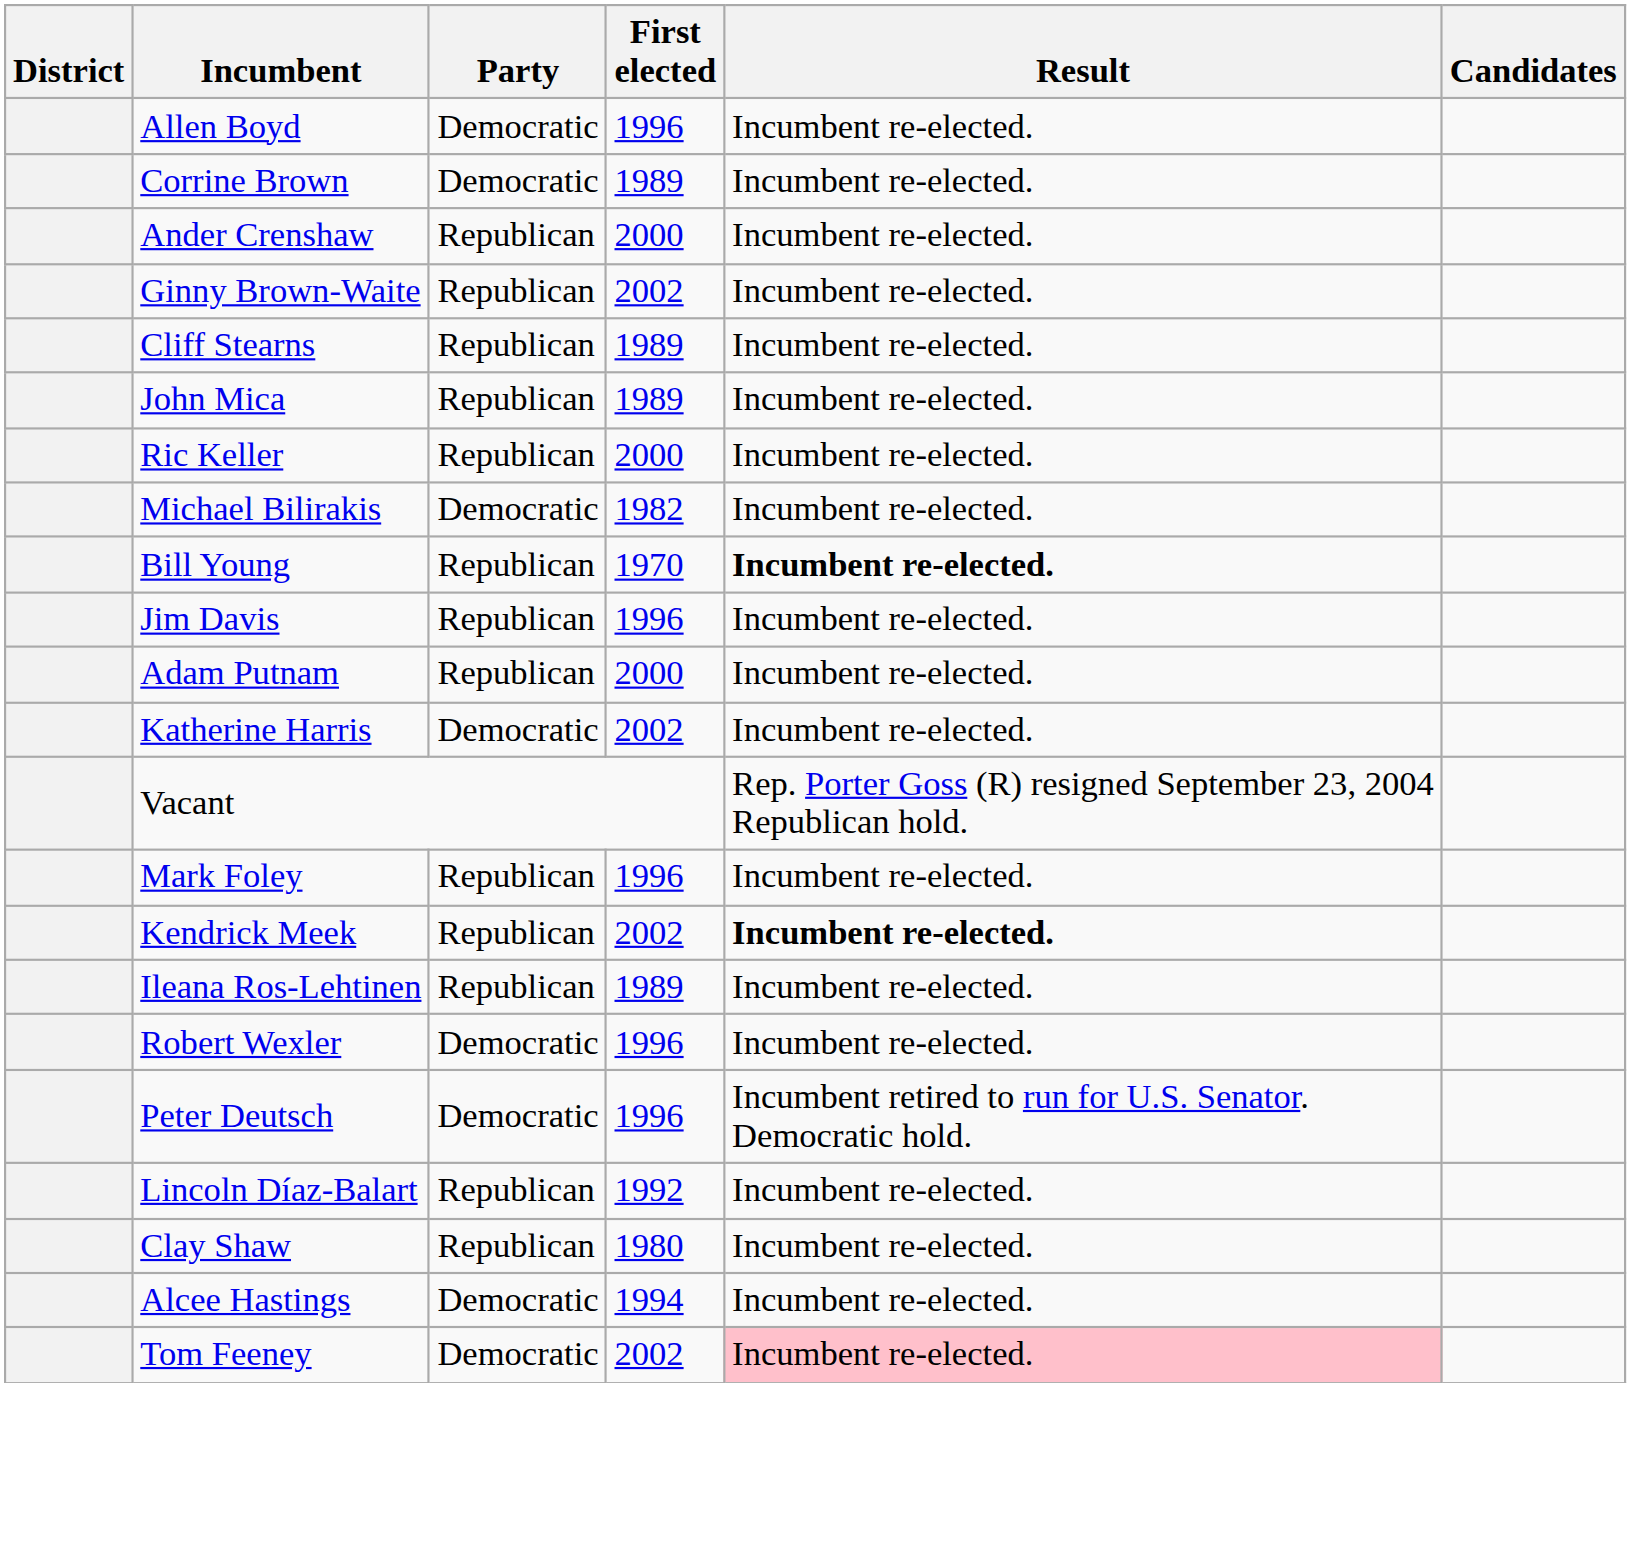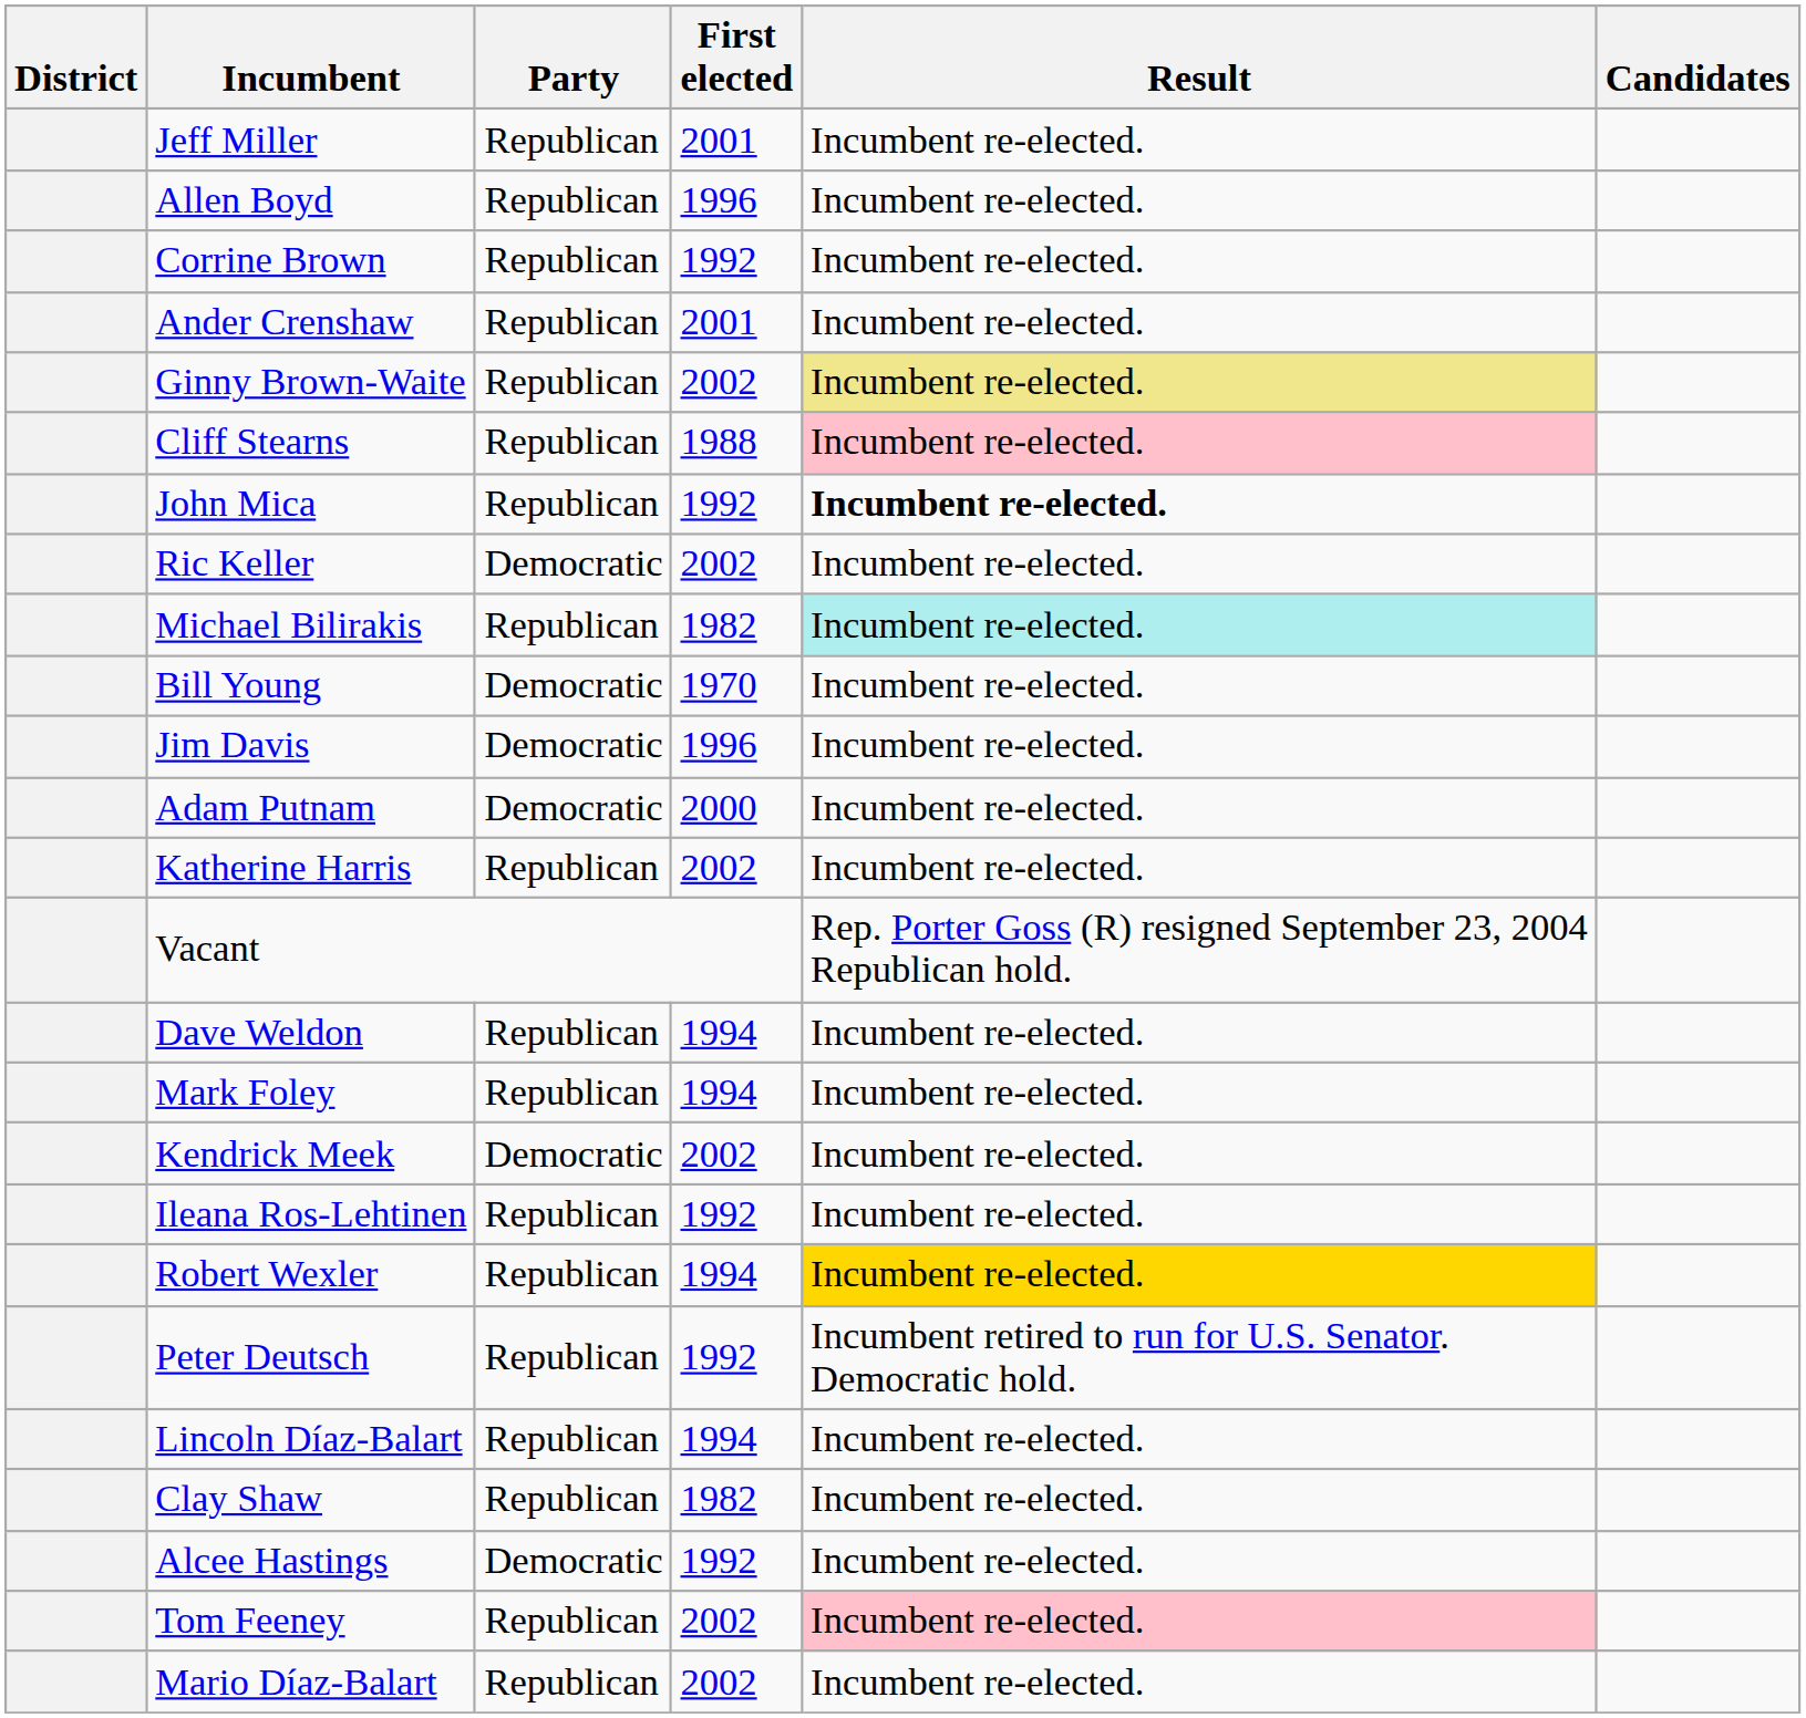+ row: Jeff Miller | Republican | 2001 | Incumbent re-elected.
Allen Boyd | Party: Democratic -> Republican
Corrine Brown | Party: Democratic -> Republican
Corrine Brown | First elected: 1989 -> 1992
Ander Crenshaw | First elected: 2000 -> 2001
Ginny Brown-Waite | Result: no background -> khaki background
Cliff Stearns | First elected: 1989 -> 1988
Cliff Stearns | Result: no background -> pink background
John Mica | First elected: 1989 -> 1992
John Mica | Result: normal -> bold
Ric Keller | Party: Republican -> Democratic
Ric Keller | First elected: 2000 -> 2002
Michael Bilirakis | Party: Democratic -> Republican
Michael Bilirakis | Result: no background -> paleturquoise background
Bill Young | Party: Republican -> Democratic
Bill Young | Result: bold -> normal
Jim Davis | Party: Republican -> Democratic
Adam Putnam | Party: Republican -> Democratic
Katherine Harris | Party: Democratic -> Republican
+ row: Dave Weldon | Republican | 1994 | Incumbent re-elected.
Mark Foley | First elected: 1996 -> 1994
Kendrick Meek | Party: Republican -> Democratic
Kendrick Meek | Result: bold -> normal
Ileana Ros-Lehtinen | First elected: 1989 -> 1992
Robert Wexler | Party: Democratic -> Republican
Robert Wexler | First elected: 1996 -> 1994
Robert Wexler | Result: no background -> gold background
Peter Deutsch | Party: Democratic -> Republican
Peter Deutsch | First elected: 1996 -> 1992
Lincoln Díaz-Balart | First elected: 1992 -> 1994
Clay Shaw | First elected: 1980 -> 1982
Alcee Hastings | First elected: 1994 -> 1992
Tom Feeney | Party: Democratic -> Republican
+ row: Mario Díaz-Balart | Republican | 2002 | Incumbent re-elected.
